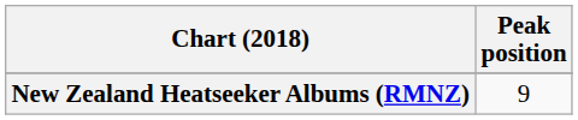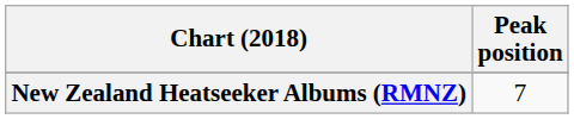New Zealand Heatseeker Albums (RMNZ) | Peak position: 9 -> 7
